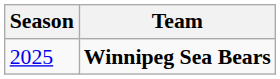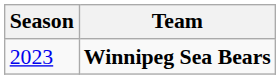Winnipeg Sea Bears | Season: 2025 -> 2023
